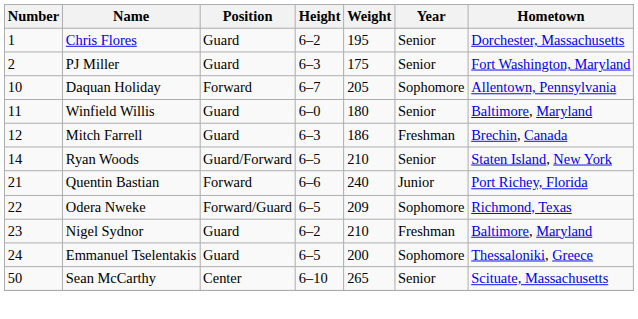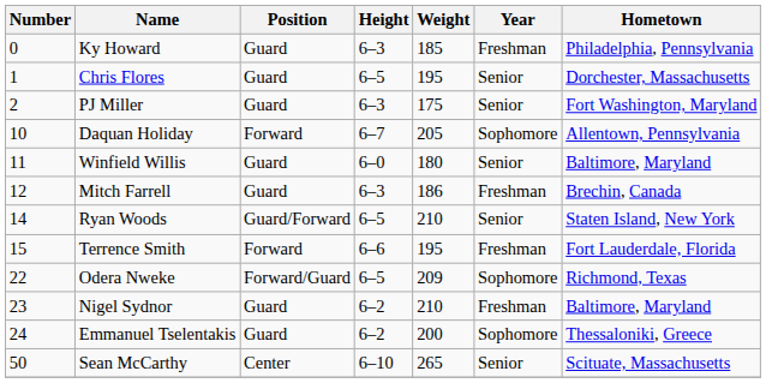+ row: 0 | Ky Howard | Guard | 6–3 | 185 | Freshman | Philadelphia, Pennsylvania
Chris Flores | Height: 6–2 -> 6–5
+ row: 15 | Terrence Smith | Forward | 6–6 | 195 | Freshman | Fort Lauderdale, Florida
- row: 21 | Quentin Bastian | Forward | 6–6 | 240 | Junior | Port Richey, Florida
Emmanuel Tselentakis | Height: 6–5 -> 6–2
